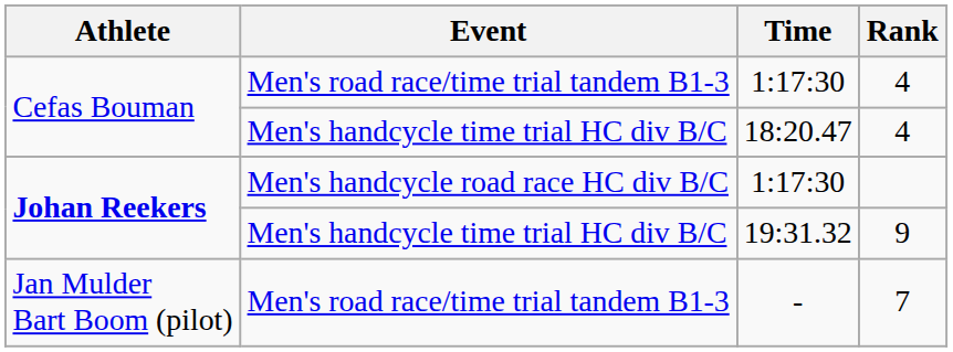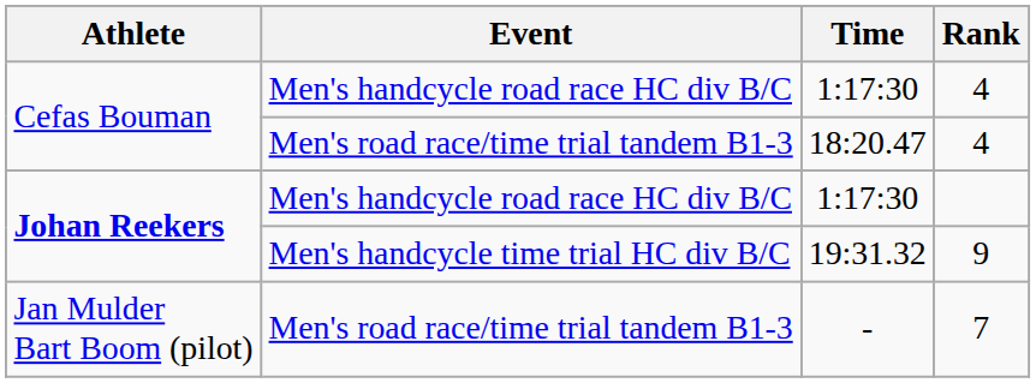1:17:30 / 4 | Event: Men's road race/time trial tandem B1-3 -> Men's handcycle road race HC div B/C
18:20.47 | Event: Men's handcycle time trial HC div B/C -> Men's road race/time trial tandem B1-3
